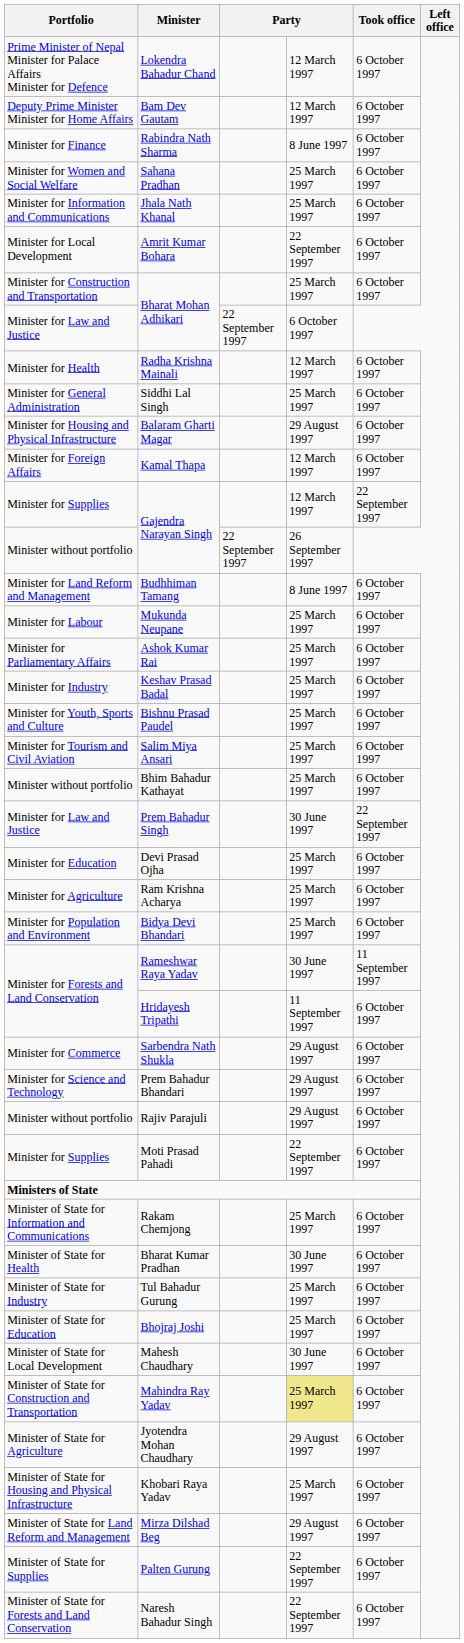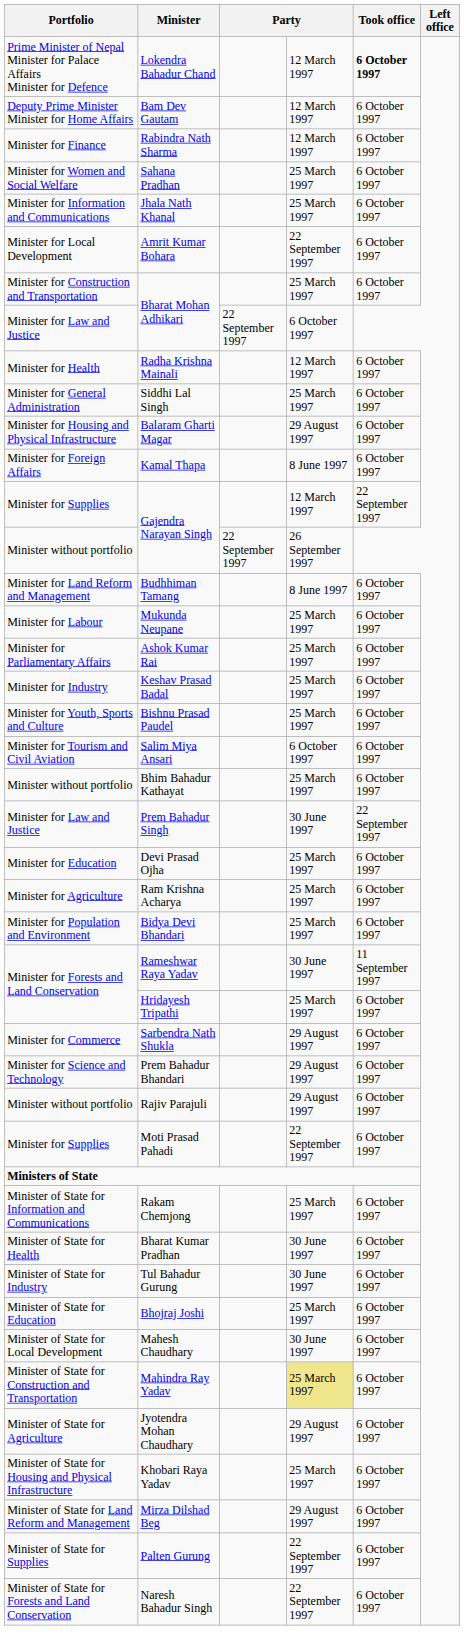Lokendra Bahadur Chand | Took office: normal -> bold
Rabindra Nath Sharma | column 4: 8 June 1997 -> 12 March 1997
Kamal Thapa | column 4: 12 March 1997 -> 8 June 1997
Salim Miya Ansari | column 4: 25 March 1997 -> 6 October 1997
Hridayesh Tripathi | column 4: 11 September 1997 -> 25 March 1997
Tul Bahadur Gurung | column 4: 25 March 1997 -> 30 June 1997
